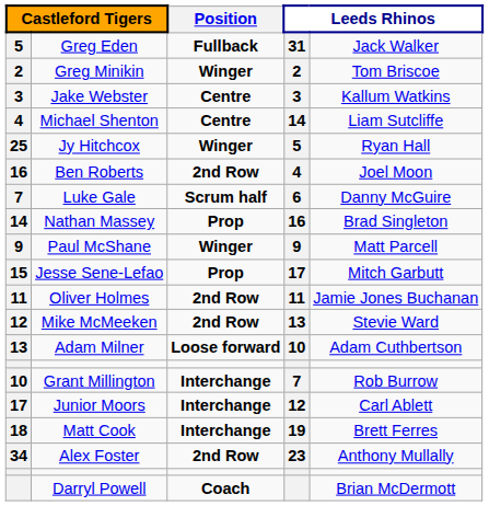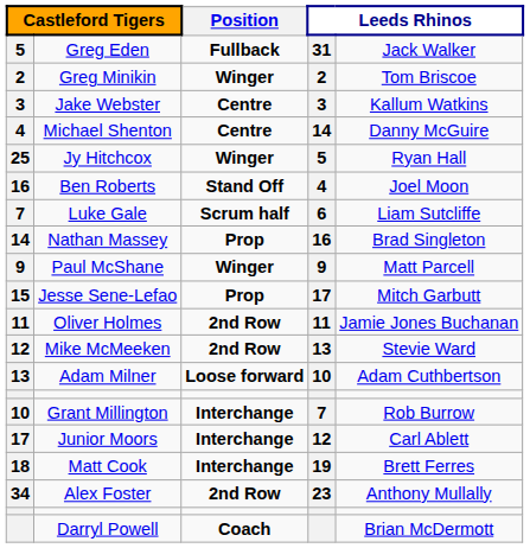Michael Shenton | column 5: Liam Sutcliffe -> Danny McGuire
Ben Roberts | Position: 2nd Row -> Stand Off
Luke Gale | column 5: Danny McGuire -> Liam Sutcliffe
